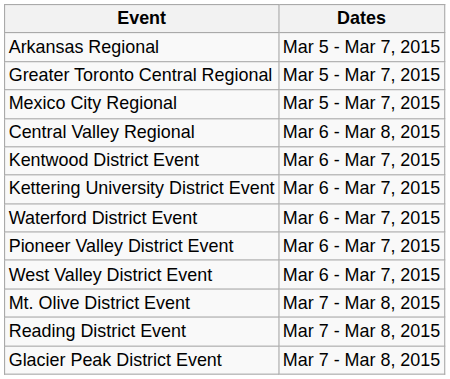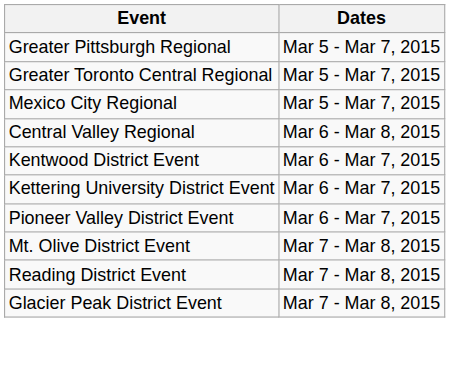- row: Arkansas Regional | Mar 5 - Mar 7, 2015
+ row: Greater Pittsburgh Regional | Mar 5 - Mar 7, 2015
- row: Waterford District Event | Mar 6 - Mar 7, 2015
- row: West Valley District Event | Mar 6 - Mar 7, 2015
